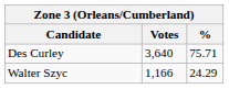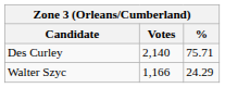Des Curley | Votes: 3,640 -> 2,140
